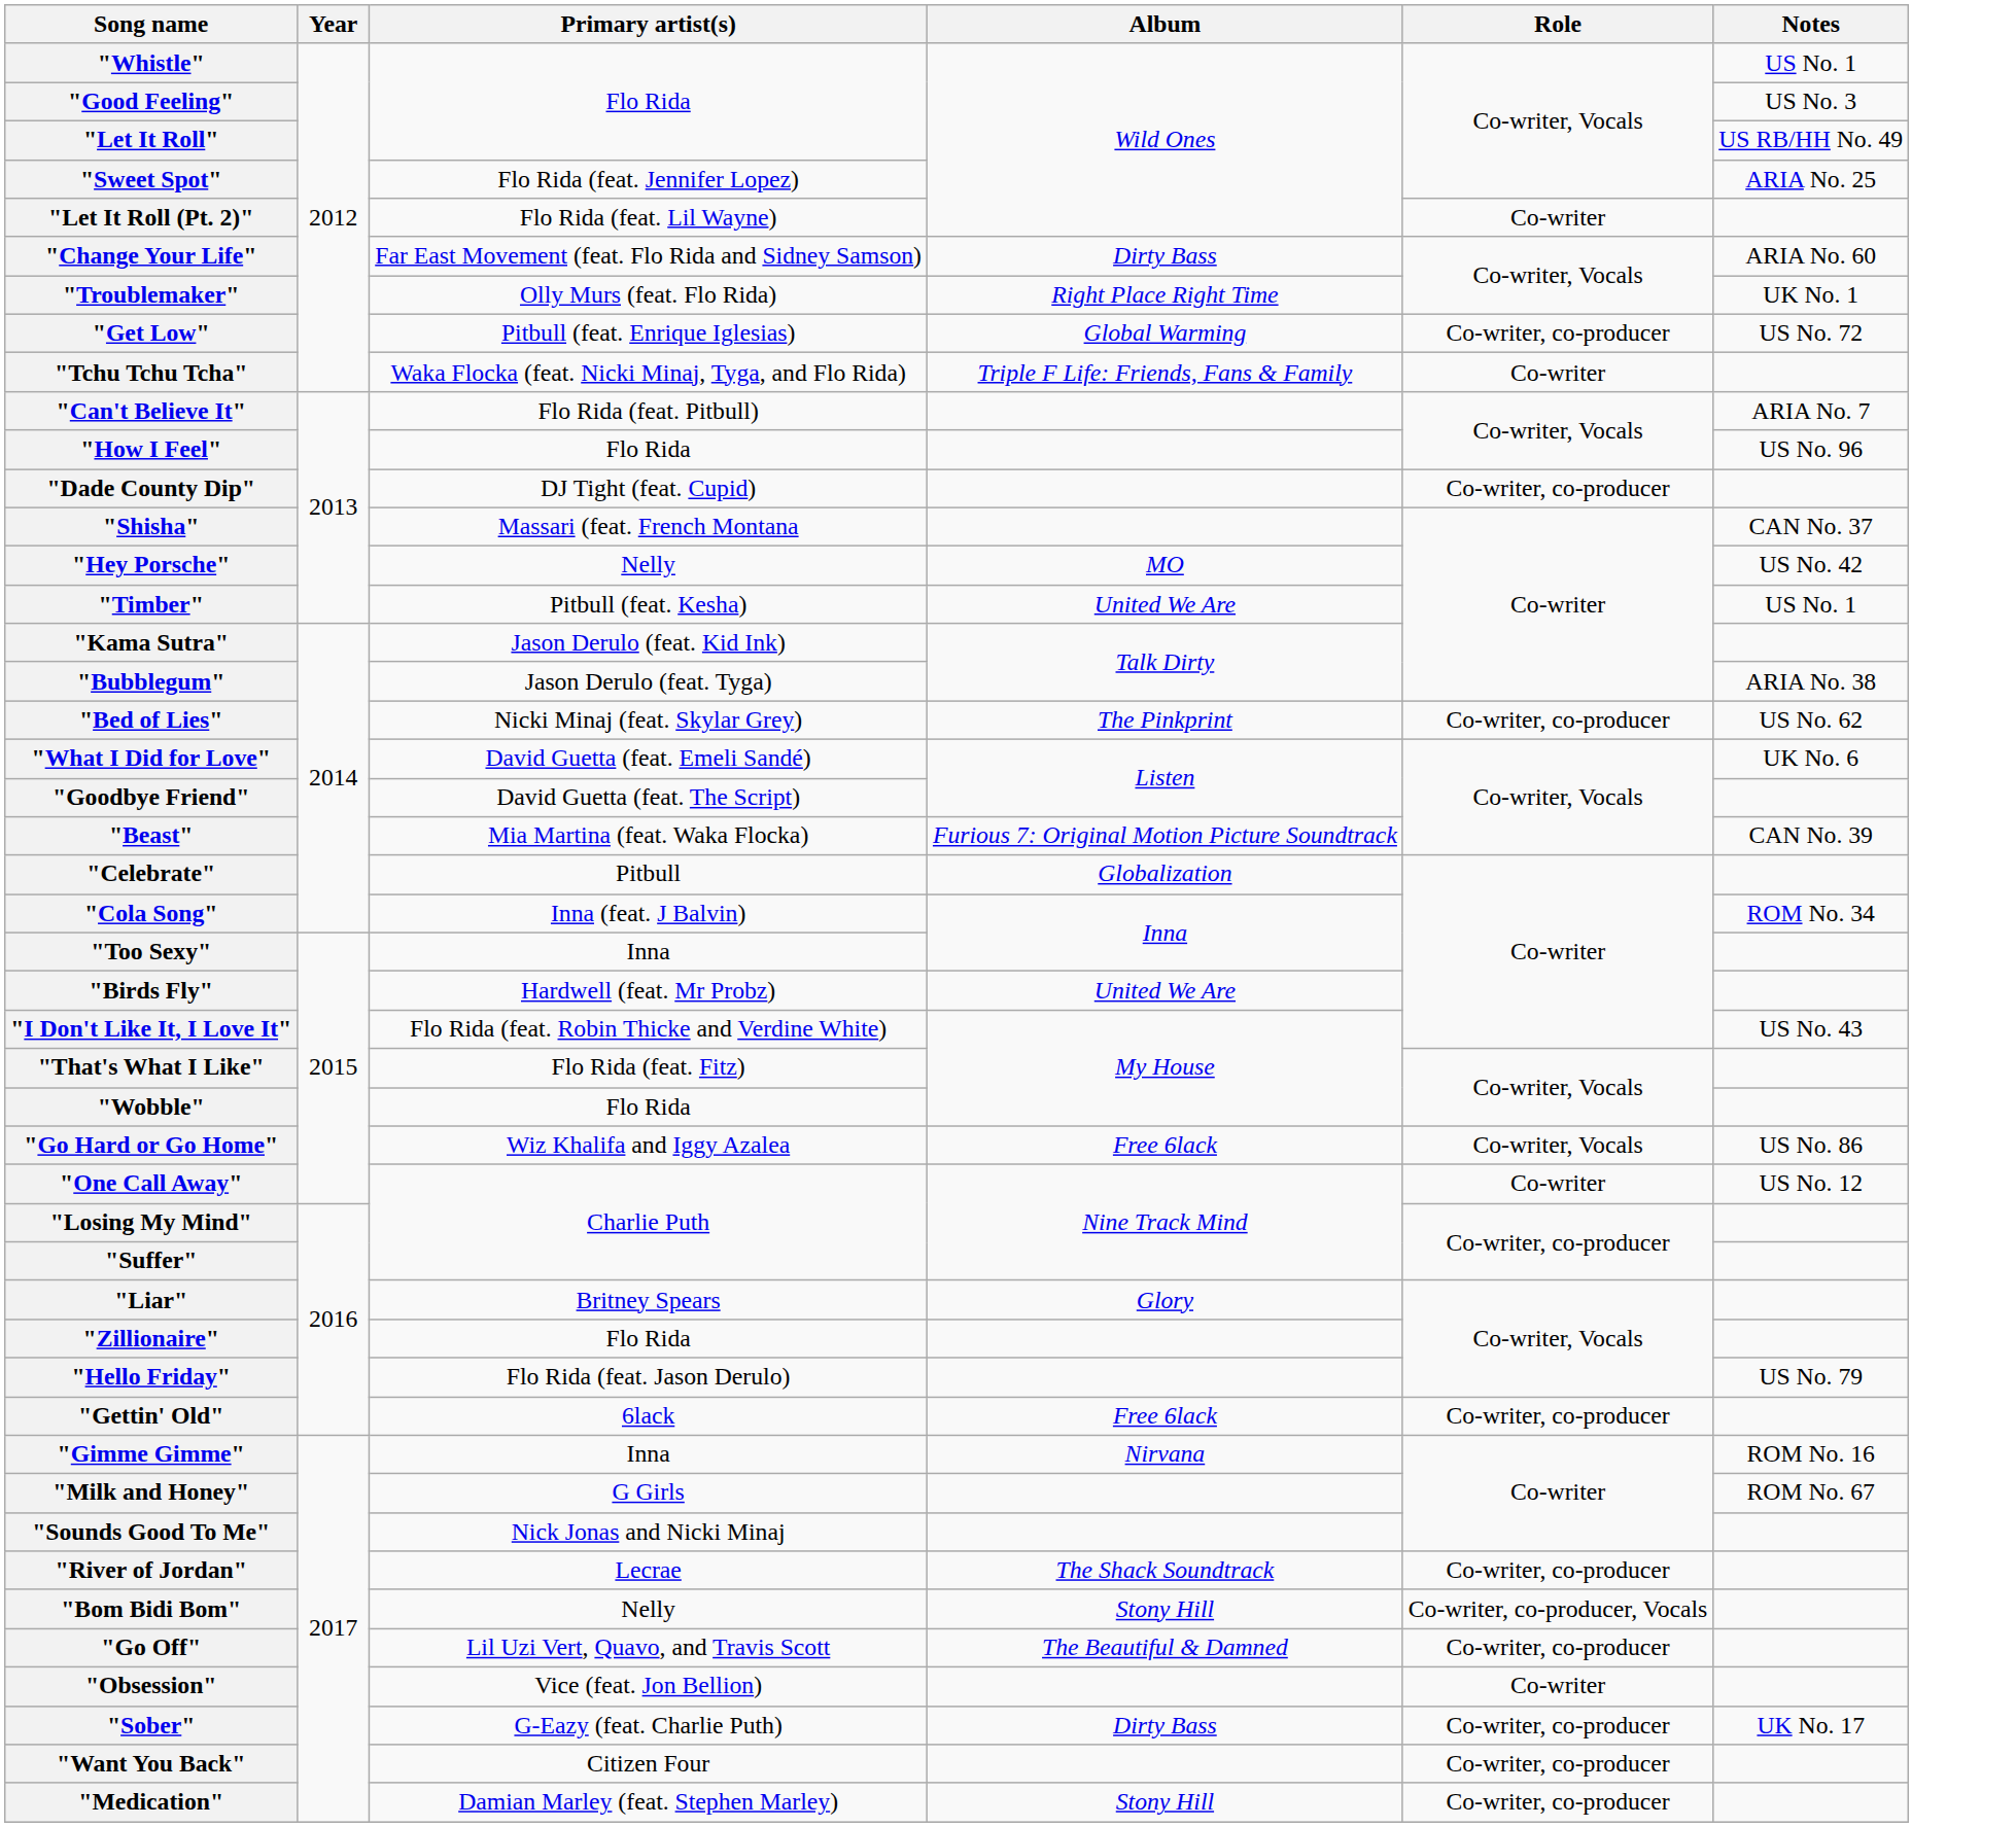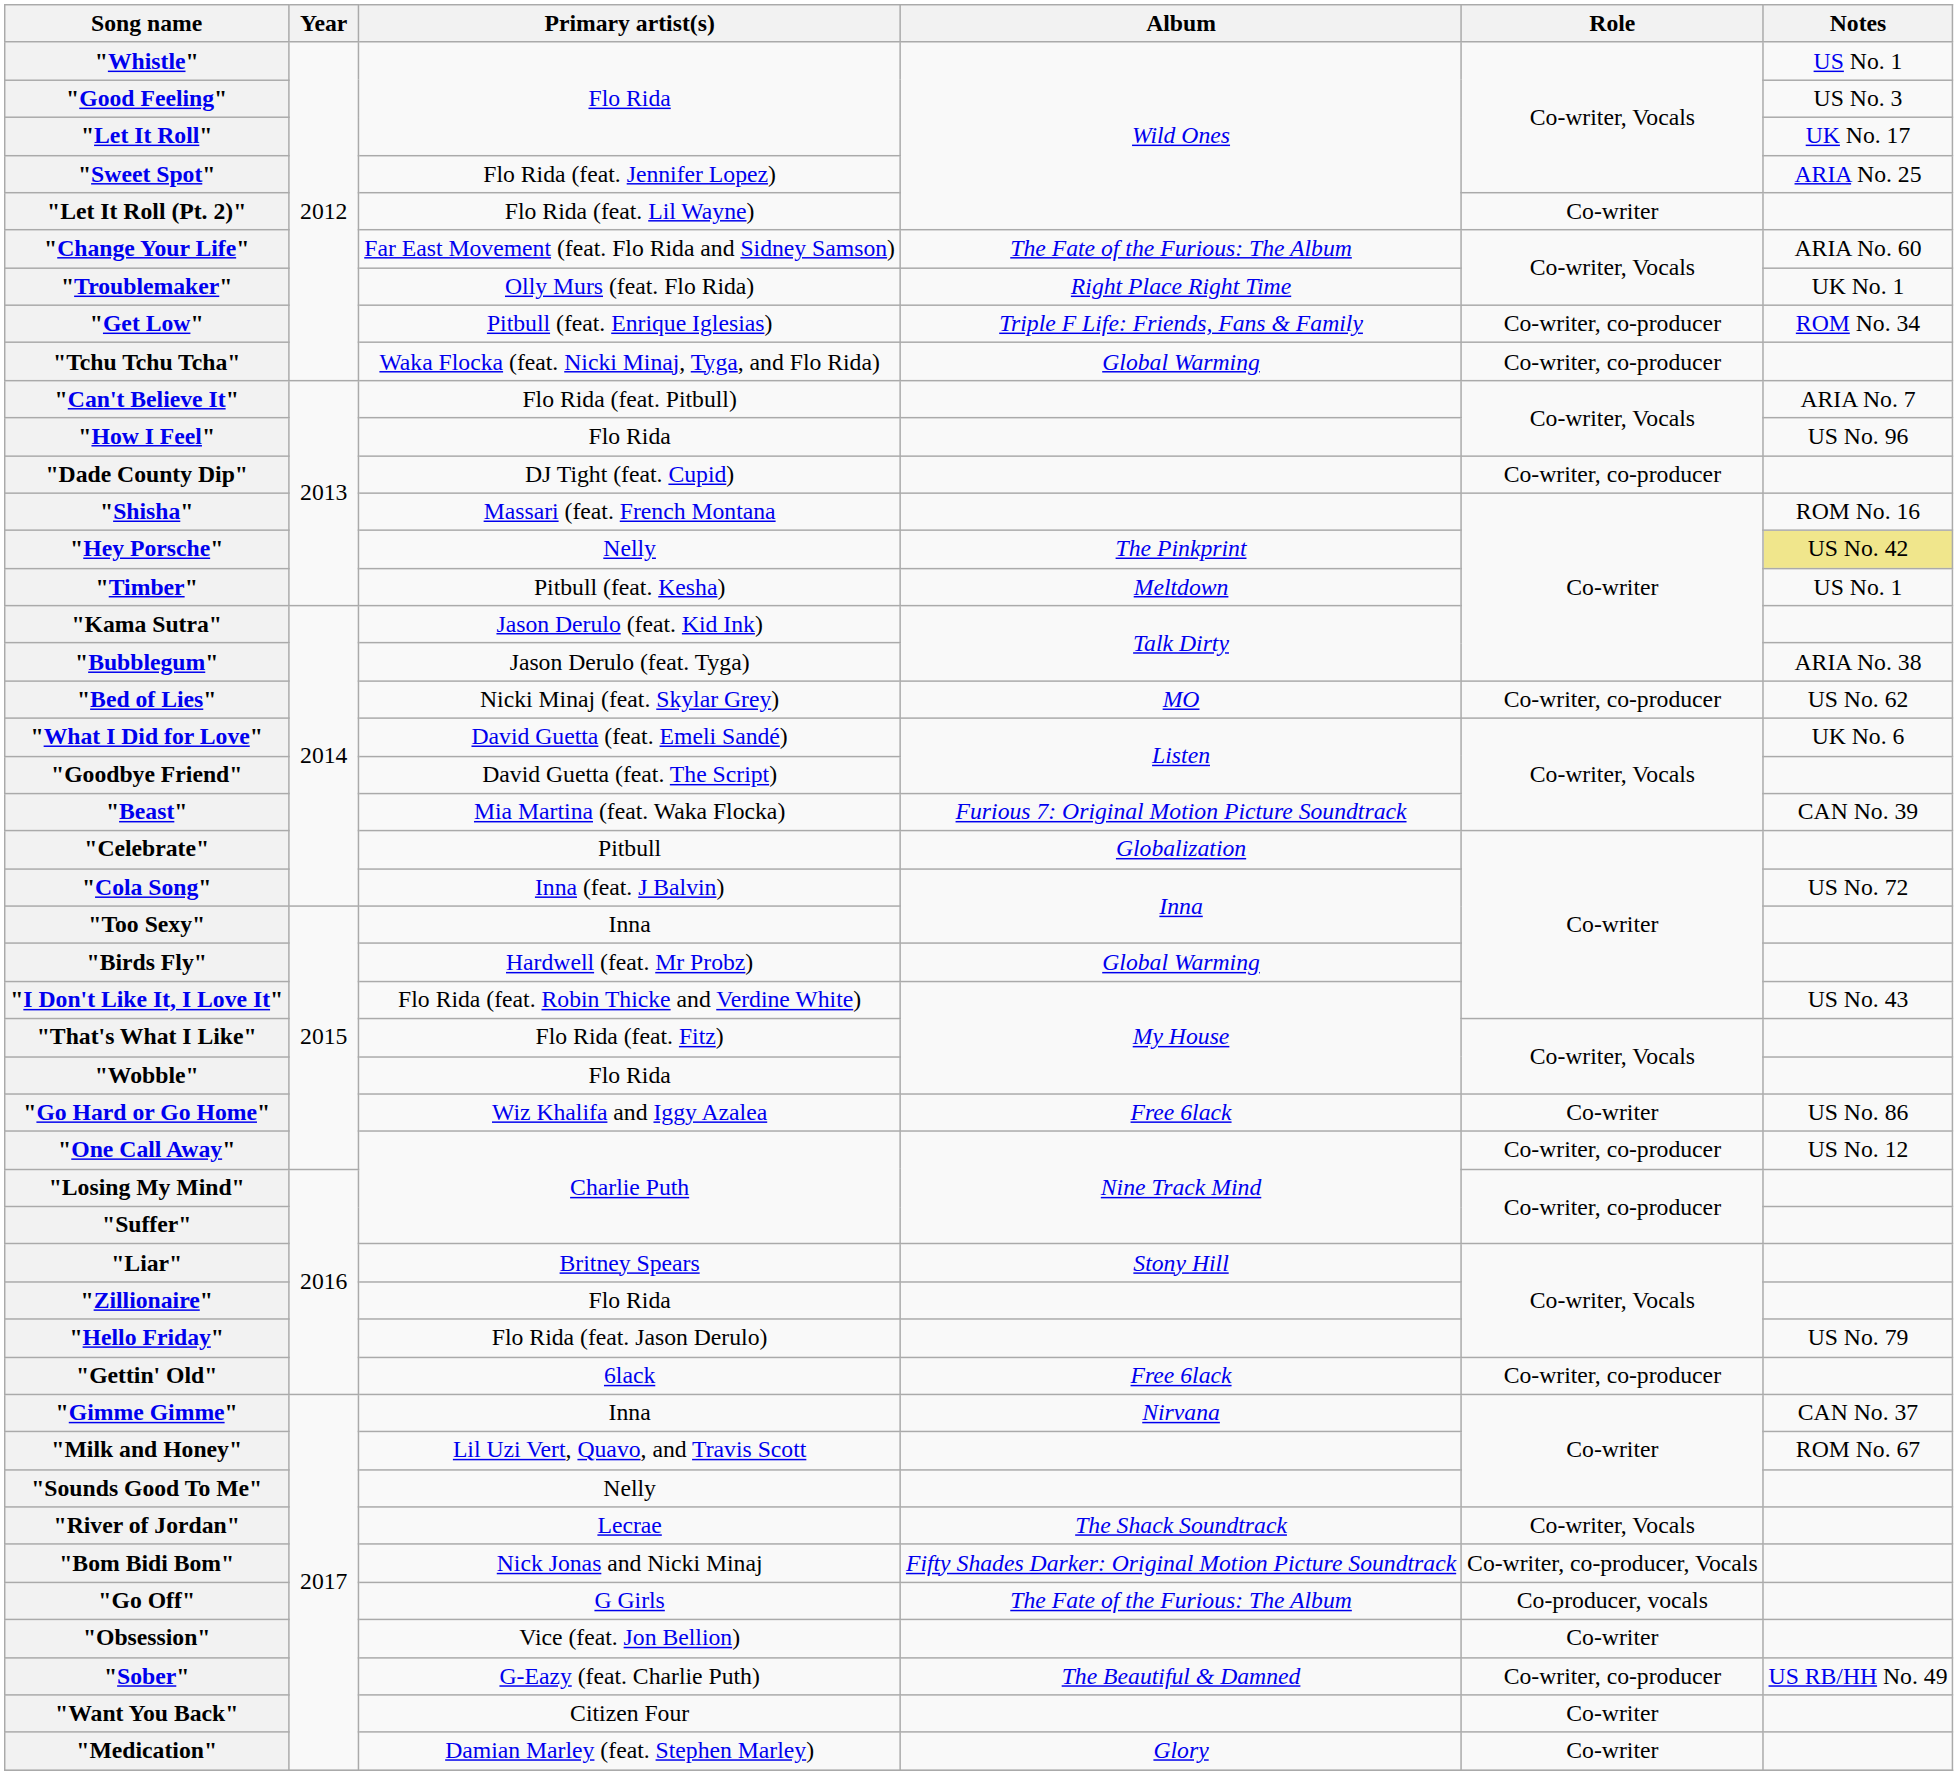"Let It Roll" | Notes: US RB/HH No. 49 -> UK No. 17
"Change Your Life" | Album: Dirty Bass -> The Fate of the Furious: The Album
"Get Low" | Album: Global Warming -> Triple F Life: Friends, Fans & Family
"Get Low" | Notes: US No. 72 -> ROM No. 34
"Tchu Tchu Tcha" | Album: Triple F Life: Friends, Fans & Family -> Global Warming
"Tchu Tchu Tcha" | Role: Co-writer -> Co-writer, co-producer
"Shisha" | Notes: CAN No. 37 -> ROM No. 16
"Hey Porsche" | Album: MO -> The Pinkprint
"Hey Porsche" | Notes: no background -> khaki background
"Timber" | Album: United We Are -> Meltdown
"Bed of Lies" | Album: The Pinkprint -> MO
"Cola Song" | Notes: ROM No. 34 -> US No. 72
"Birds Fly" | Album: United We Are -> Global Warming
"Go Hard or Go Home" | Role: Co-writer, Vocals -> Co-writer
"One Call Away" | Role: Co-writer -> Co-writer, co-producer
"Liar" | Album: Glory -> Stony Hill
"Gimme Gimme" | Notes: ROM No. 16 -> CAN No. 37
"Milk and Honey" | Primary artist(s): G Girls -> Lil Uzi Vert, Quavo, and Travis Scott
"Sounds Good To Me" | Primary artist(s): Nick Jonas and Nicki Minaj -> Nelly
"River of Jordan" | Role: Co-writer, co-producer -> Co-writer, Vocals
"Bom Bidi Bom" | Primary artist(s): Nelly -> Nick Jonas and Nicki Minaj
"Bom Bidi Bom" | Album: Stony Hill -> Fifty Shades Darker: Original Motion Picture Soundtrack
"Go Off" | Primary artist(s): Lil Uzi Vert, Quavo, and Travis Scott -> G Girls
"Go Off" | Album: The Beautiful & Damned -> The Fate of the Furious: The Album
"Go Off" | Role: Co-writer, co-producer -> Co-producer, vocals
"Sober" | Album: Dirty Bass -> The Beautiful & Damned
"Sober" | Notes: UK No. 17 -> US RB/HH No. 49
"Want You Back" | Role: Co-writer, co-producer -> Co-writer
"Medication" | Album: Stony Hill -> Glory
"Medication" | Role: Co-writer, co-producer -> Co-writer
